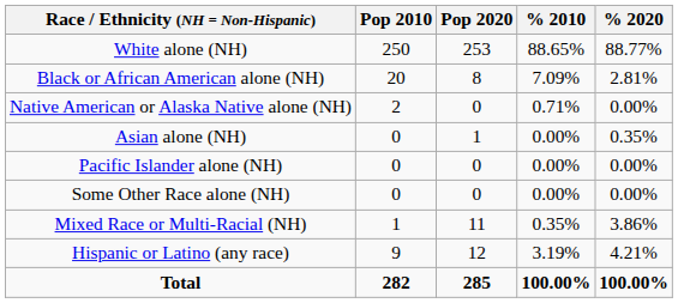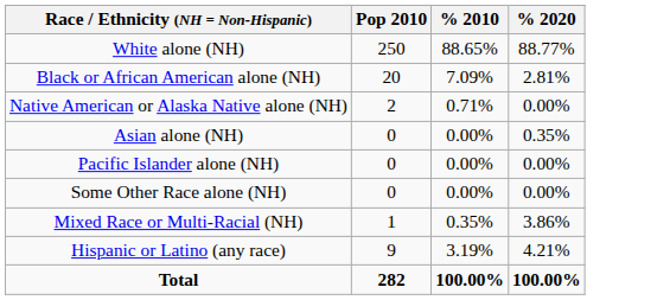- column: Pop 2020 | 253 | 8 | 0 | 1 | 0 | 0 | 11 | 12 | 285
